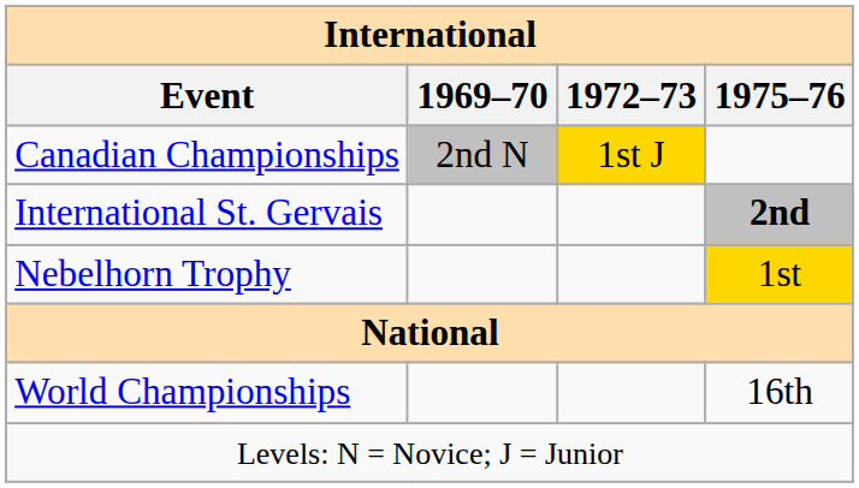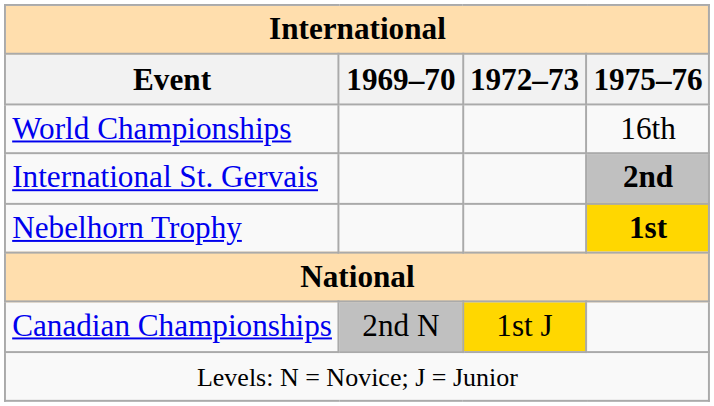rows swapped: World Championships <-> Canadian Championships
Nebelhorn Trophy | 1975–76: normal -> bold
